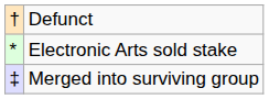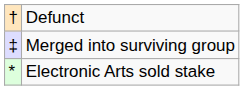rows swapped: Merged into surviving group <-> Electronic Arts sold stake
